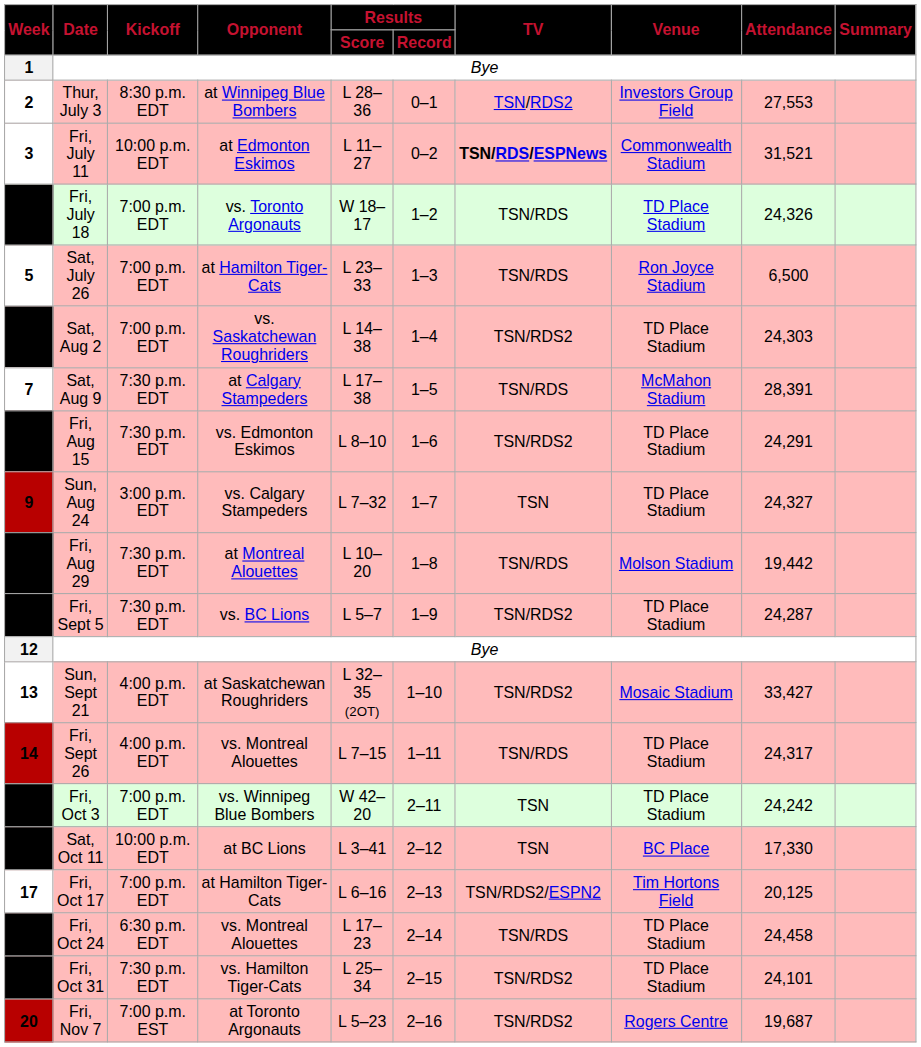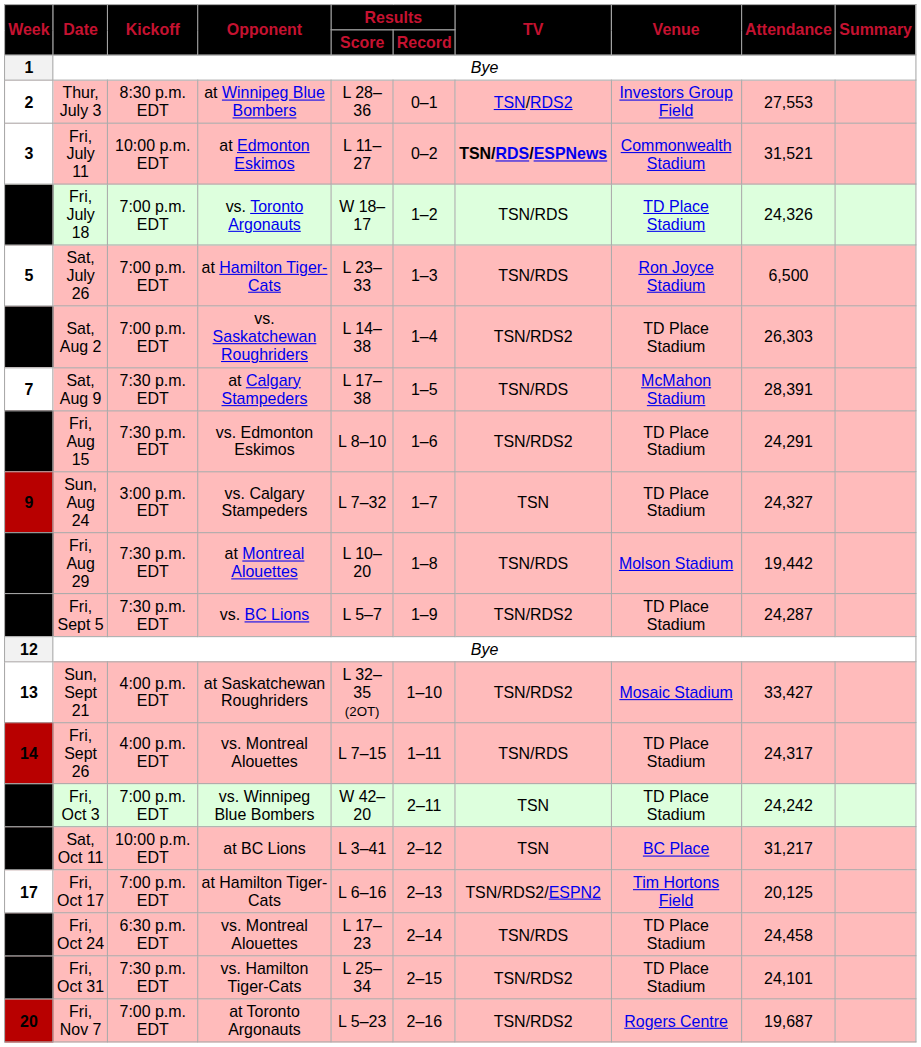Sat, Aug 2 | Attendance: 24,303 -> 26,303
Sat, Oct 11 | Attendance: 17,330 -> 31,217
Fri, Nov 7 | Kickoff: 7:00 p.m. EST -> 7:00 p.m. EDT
